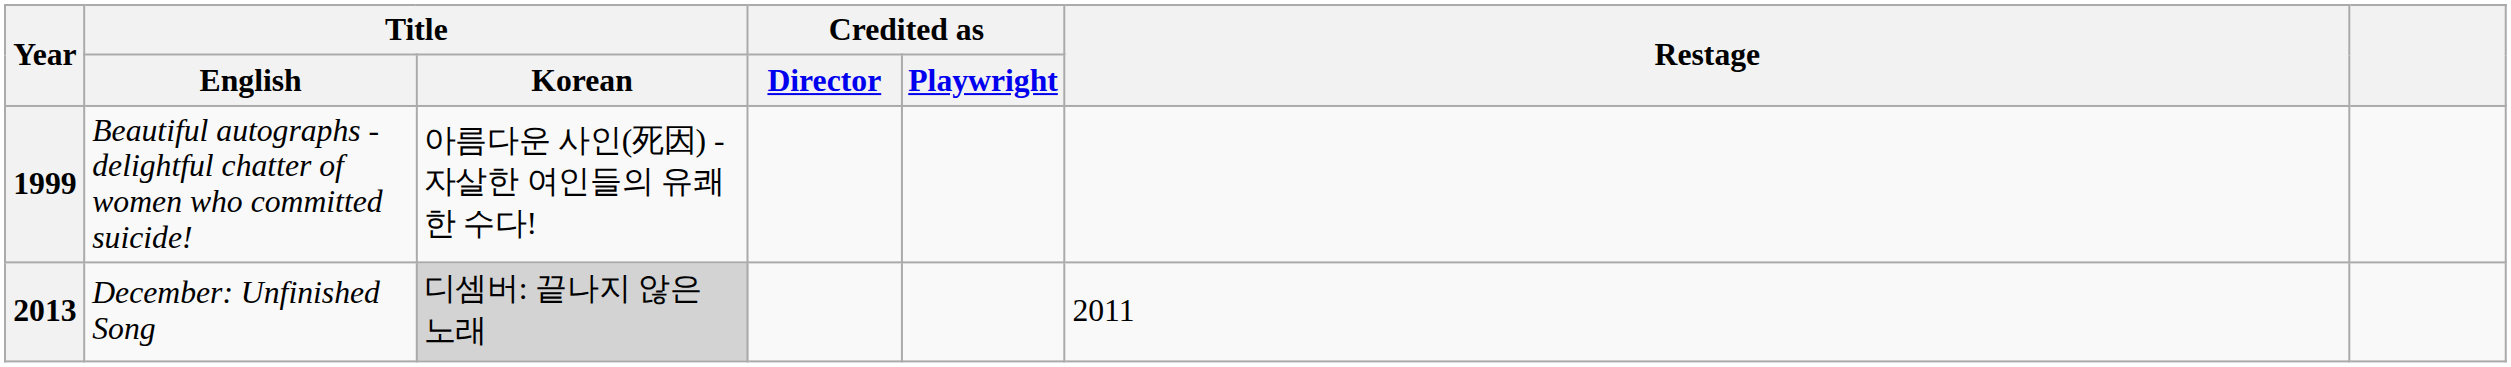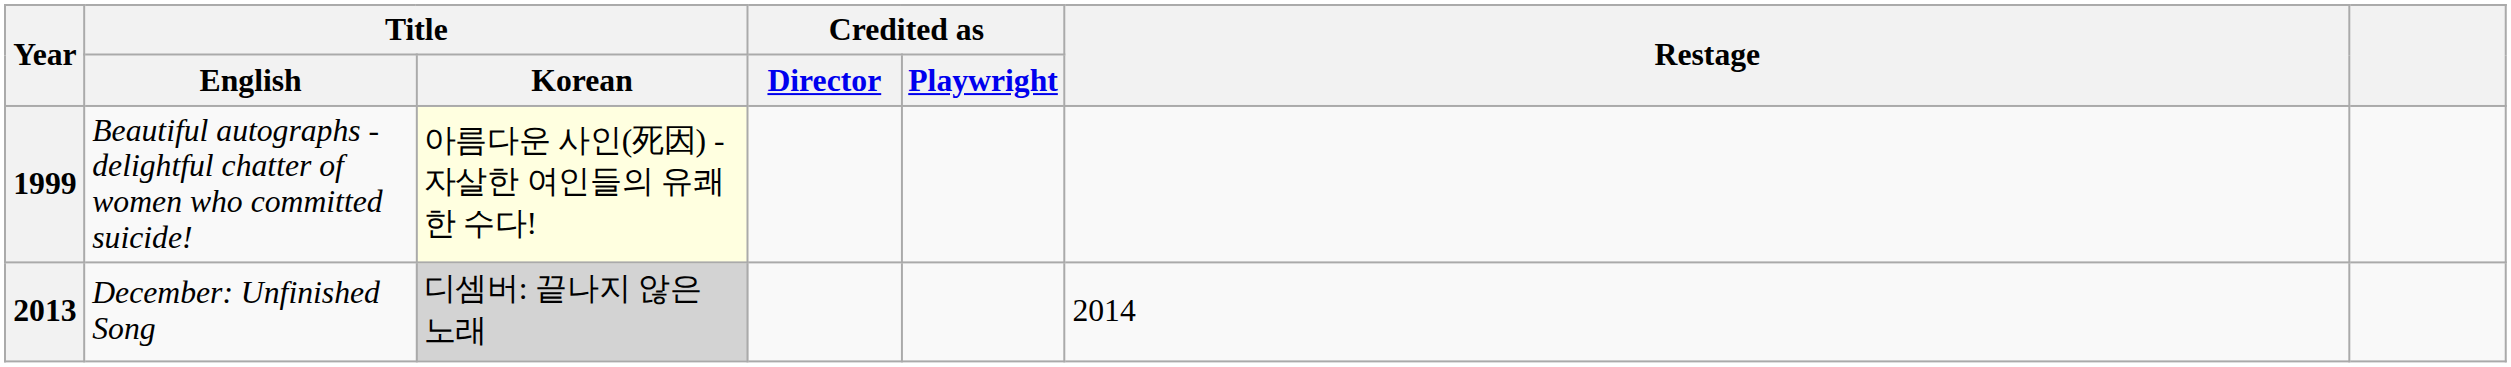1999 | Title / Korean: no background -> lightyellow background
2013 | Restage: 2011 -> 2014
